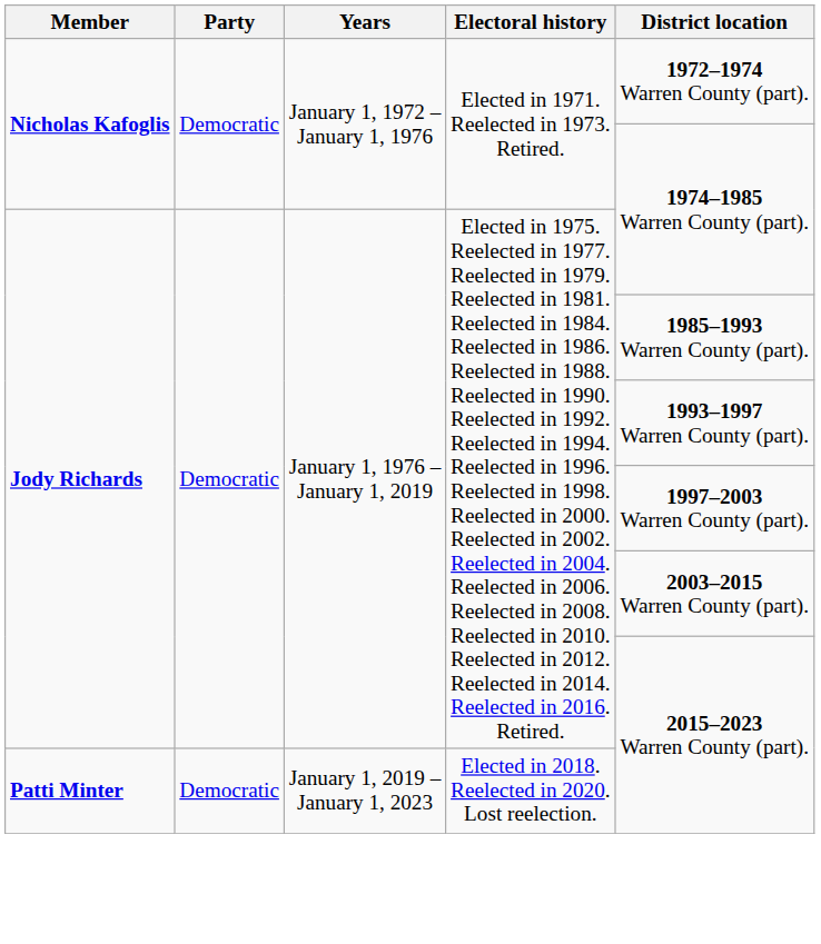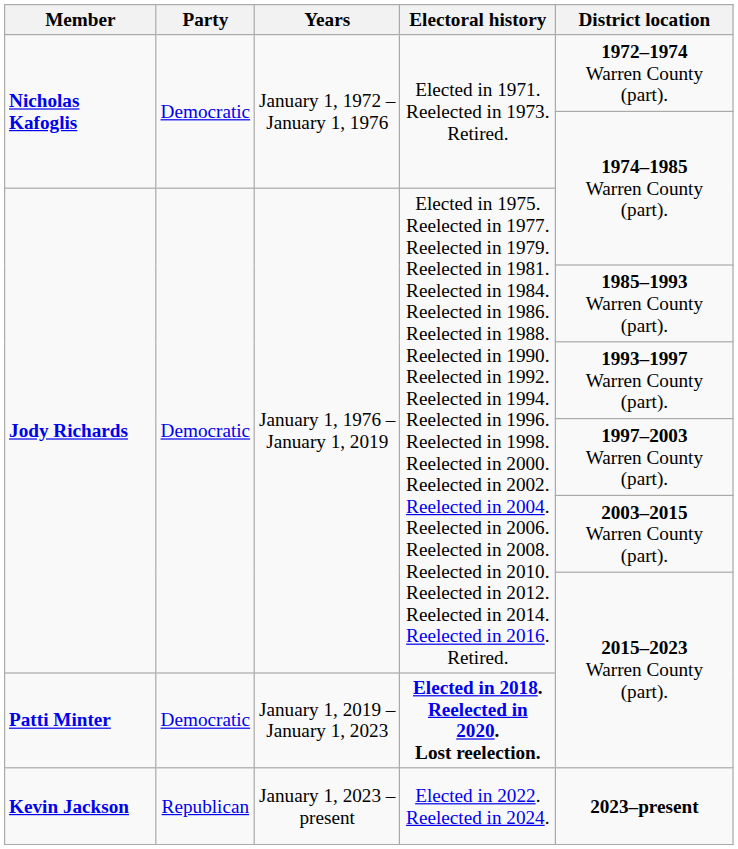Patti Minter | Electoral history: normal -> bold
+ row: Kevin Jackson | Republican | January 1, 2023 – present | Elected in 2022. Reelected in 2024. | 2023–present
